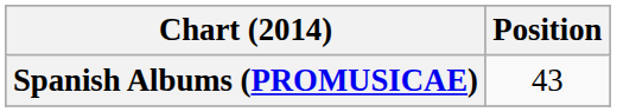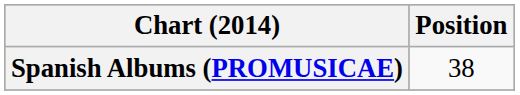Spanish Albums (PROMUSICAE) | Position: 43 -> 38
